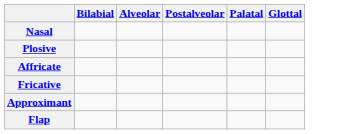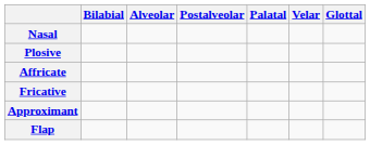+ column: Velar
